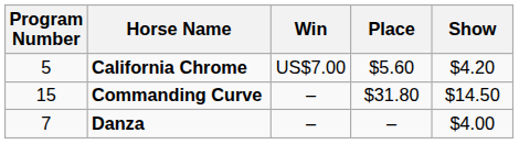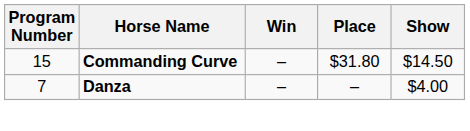- row: 5 | California Chrome | US$7.00 | $5.60 | $4.20
